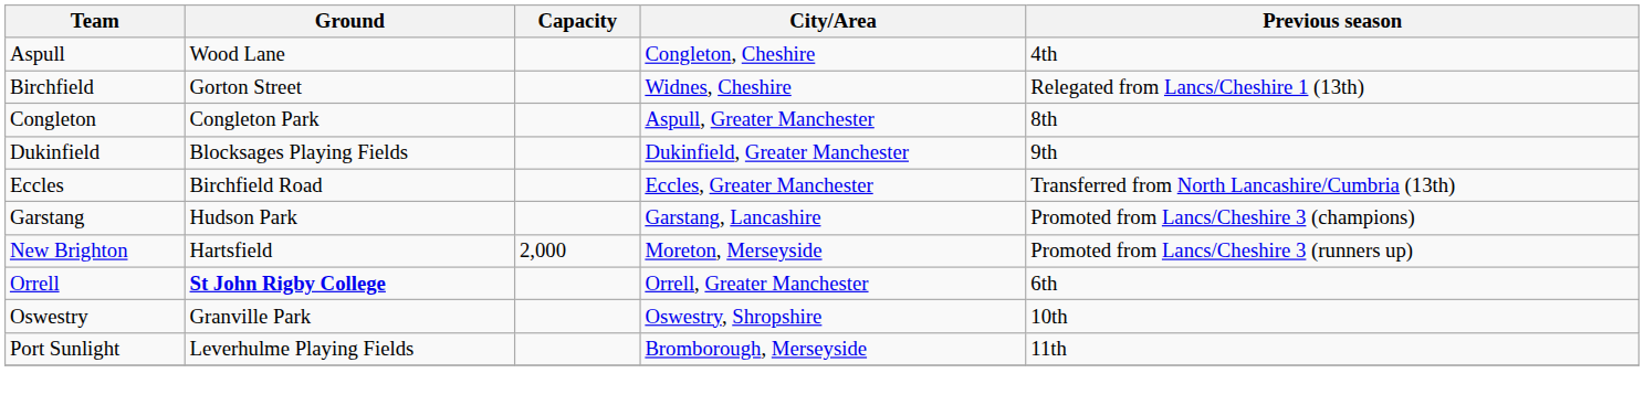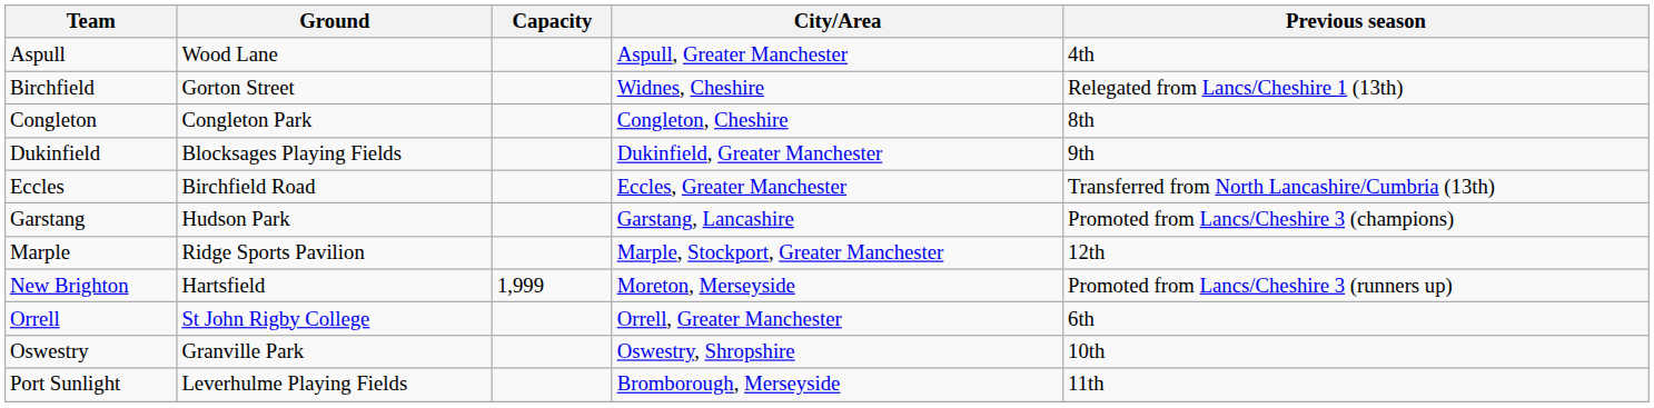Aspull | City/Area: Congleton, Cheshire -> Aspull, Greater Manchester
Congleton | City/Area: Aspull, Greater Manchester -> Congleton, Cheshire
+ row: Marple | Ridge Sports Pavilion | Marple, Stockport, Greater Manchester | 12th
New Brighton | Capacity: 2,000 -> 1,999
Orrell | Ground: bold -> normal
